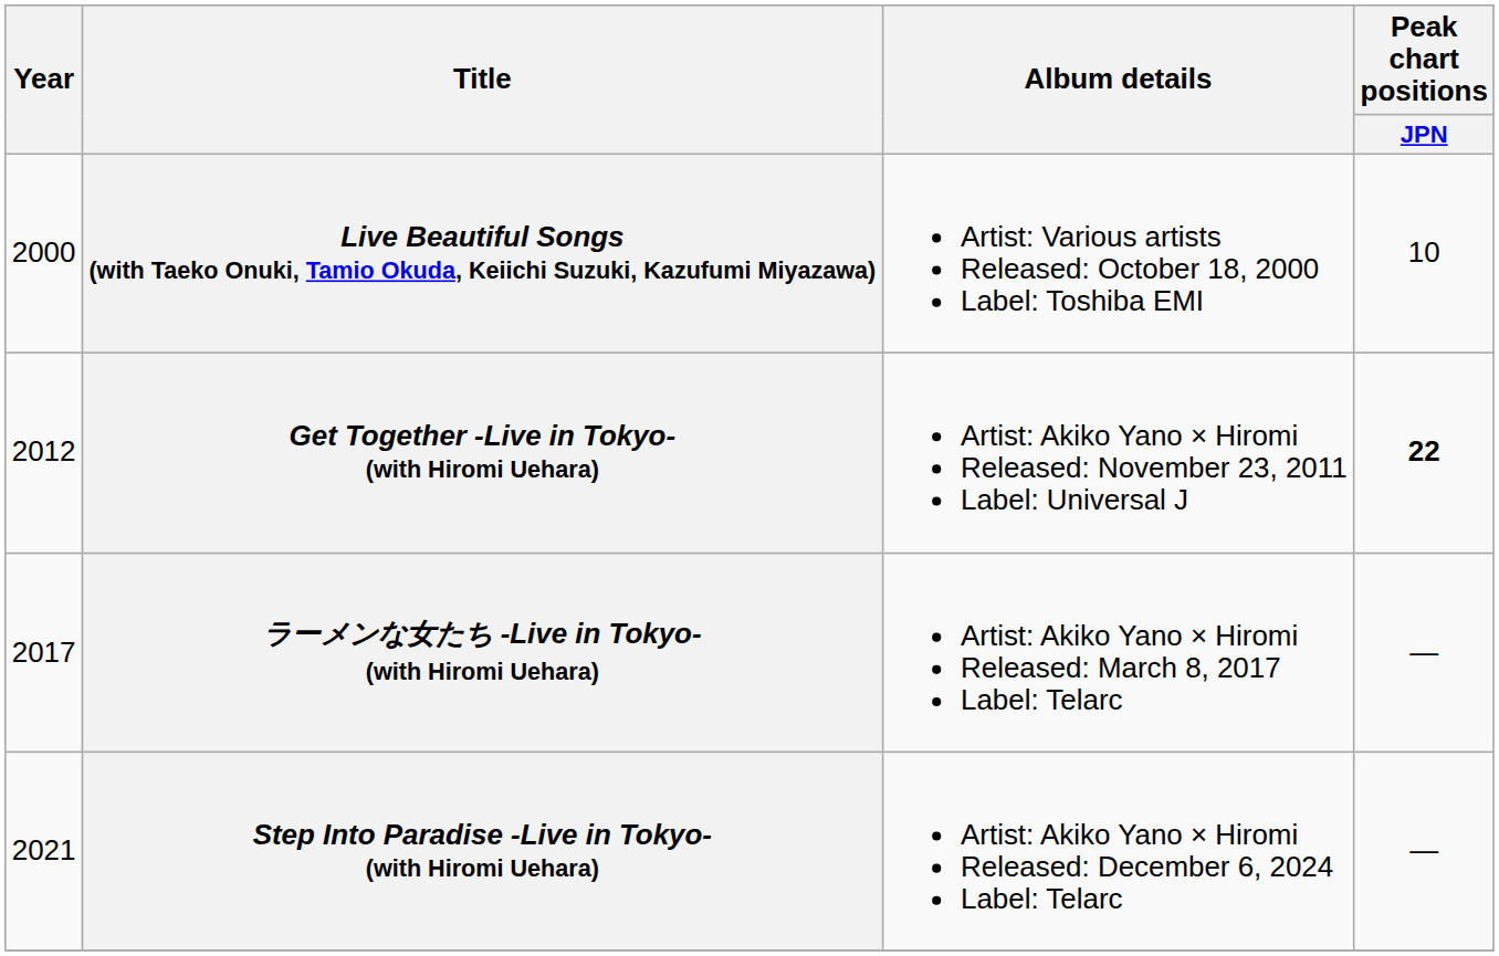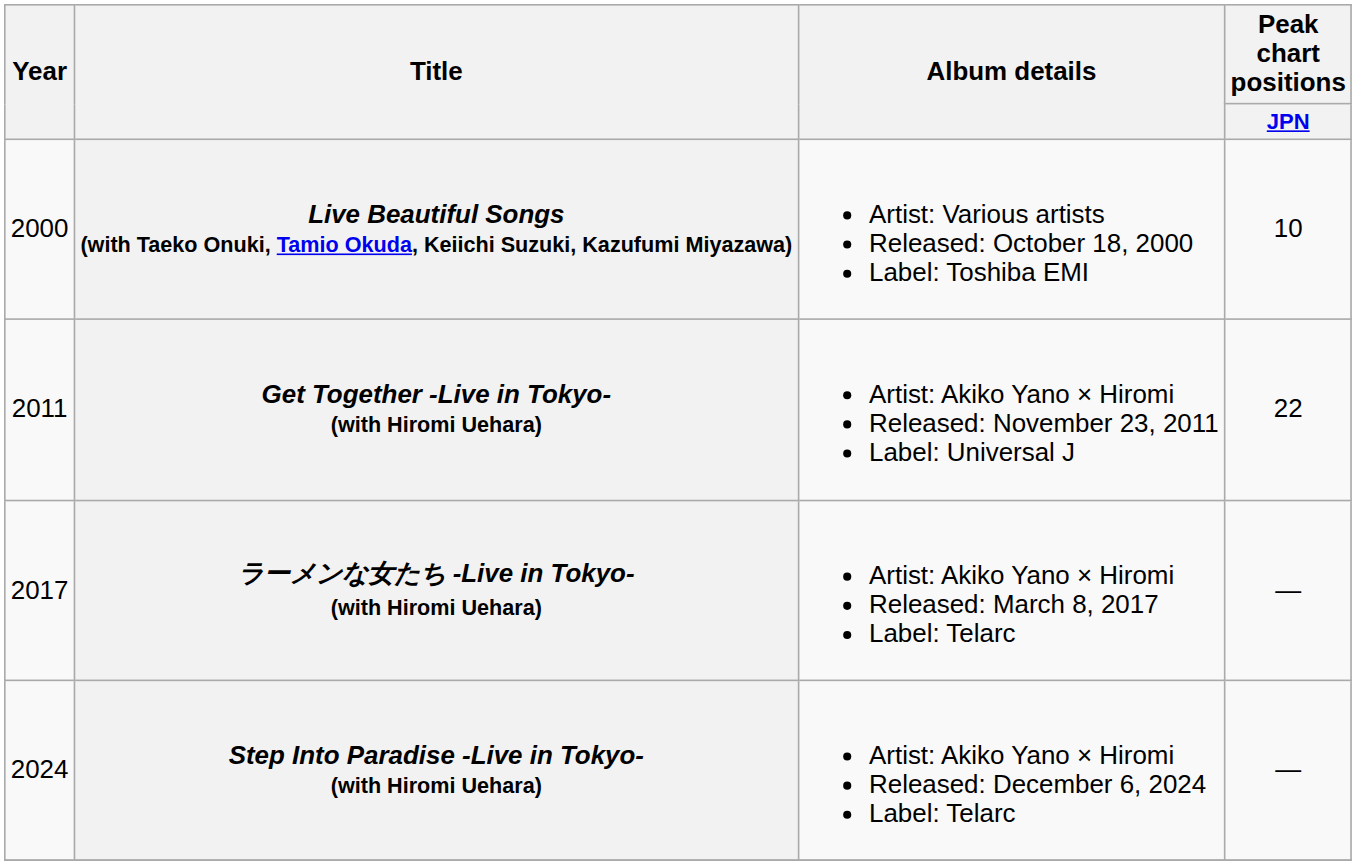Get Together -Live in Tokyo- (with Hiromi Uehara) | Year: 2012 -> 2011
Get Together -Live in Tokyo- (with Hiromi Uehara) | Peak chart positions / JPN: bold -> normal
Step Into Paradise -Live in Tokyo- (with Hiromi Uehara) | Year: 2021 -> 2024
